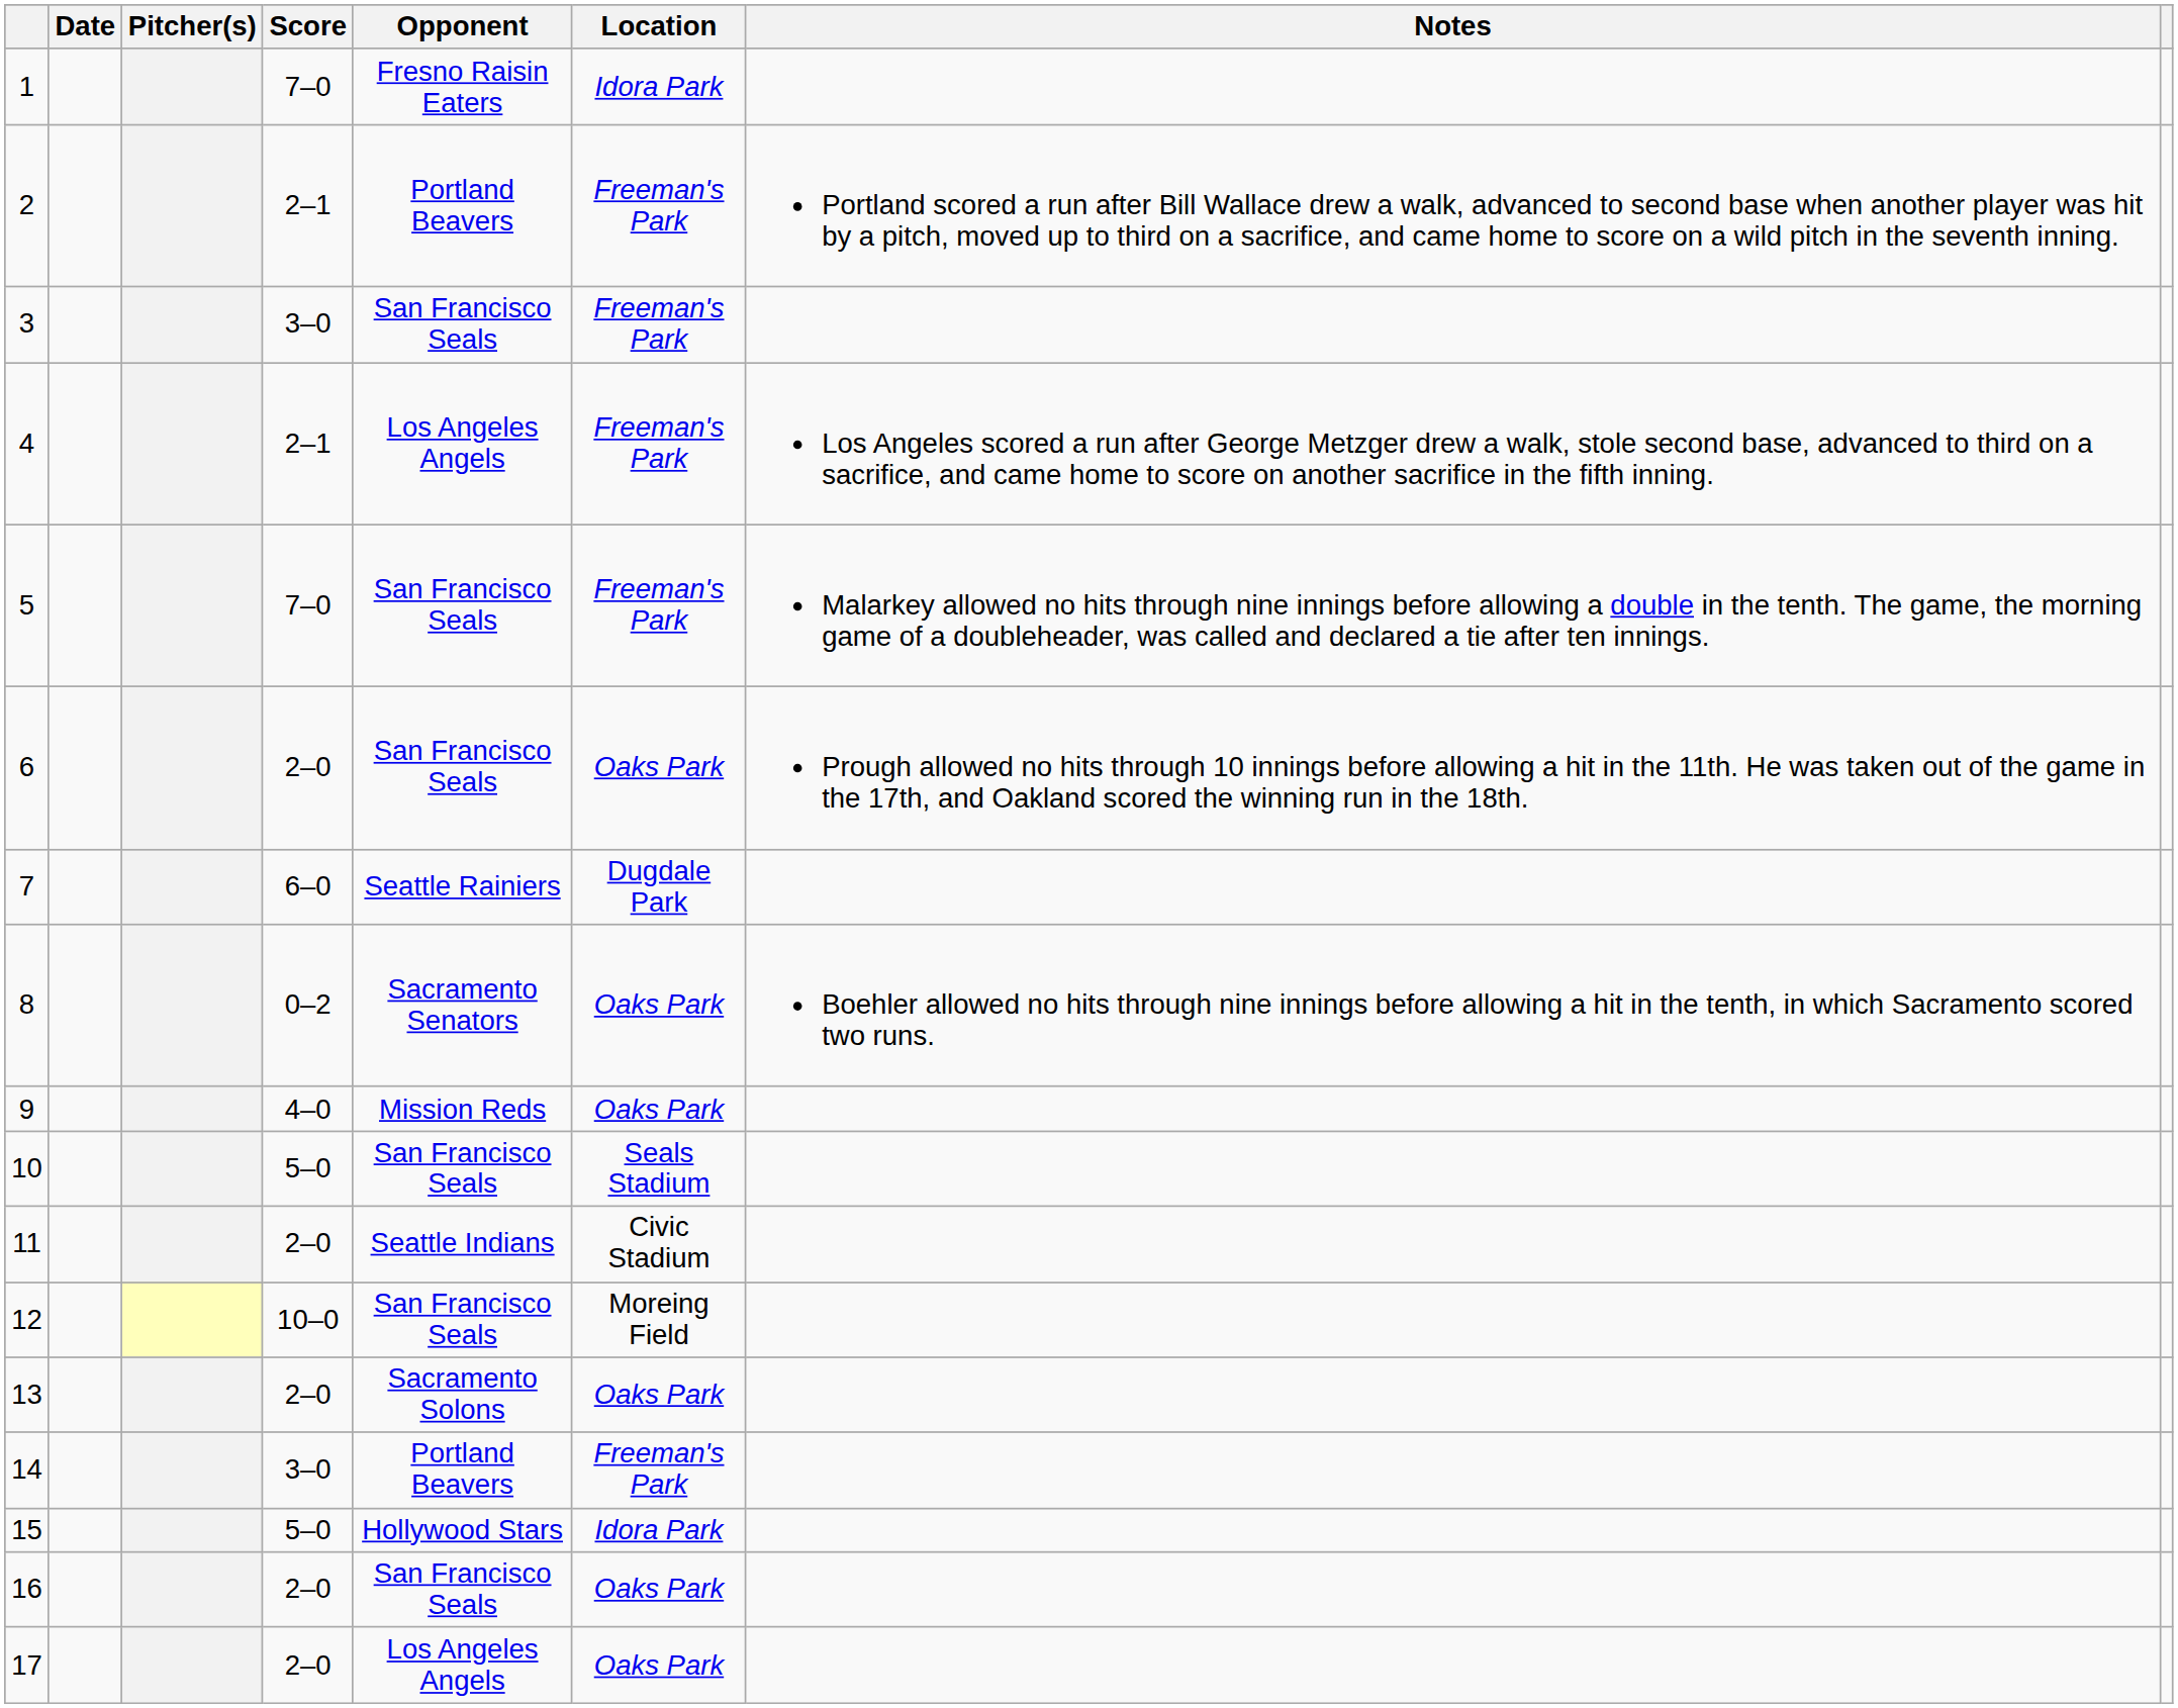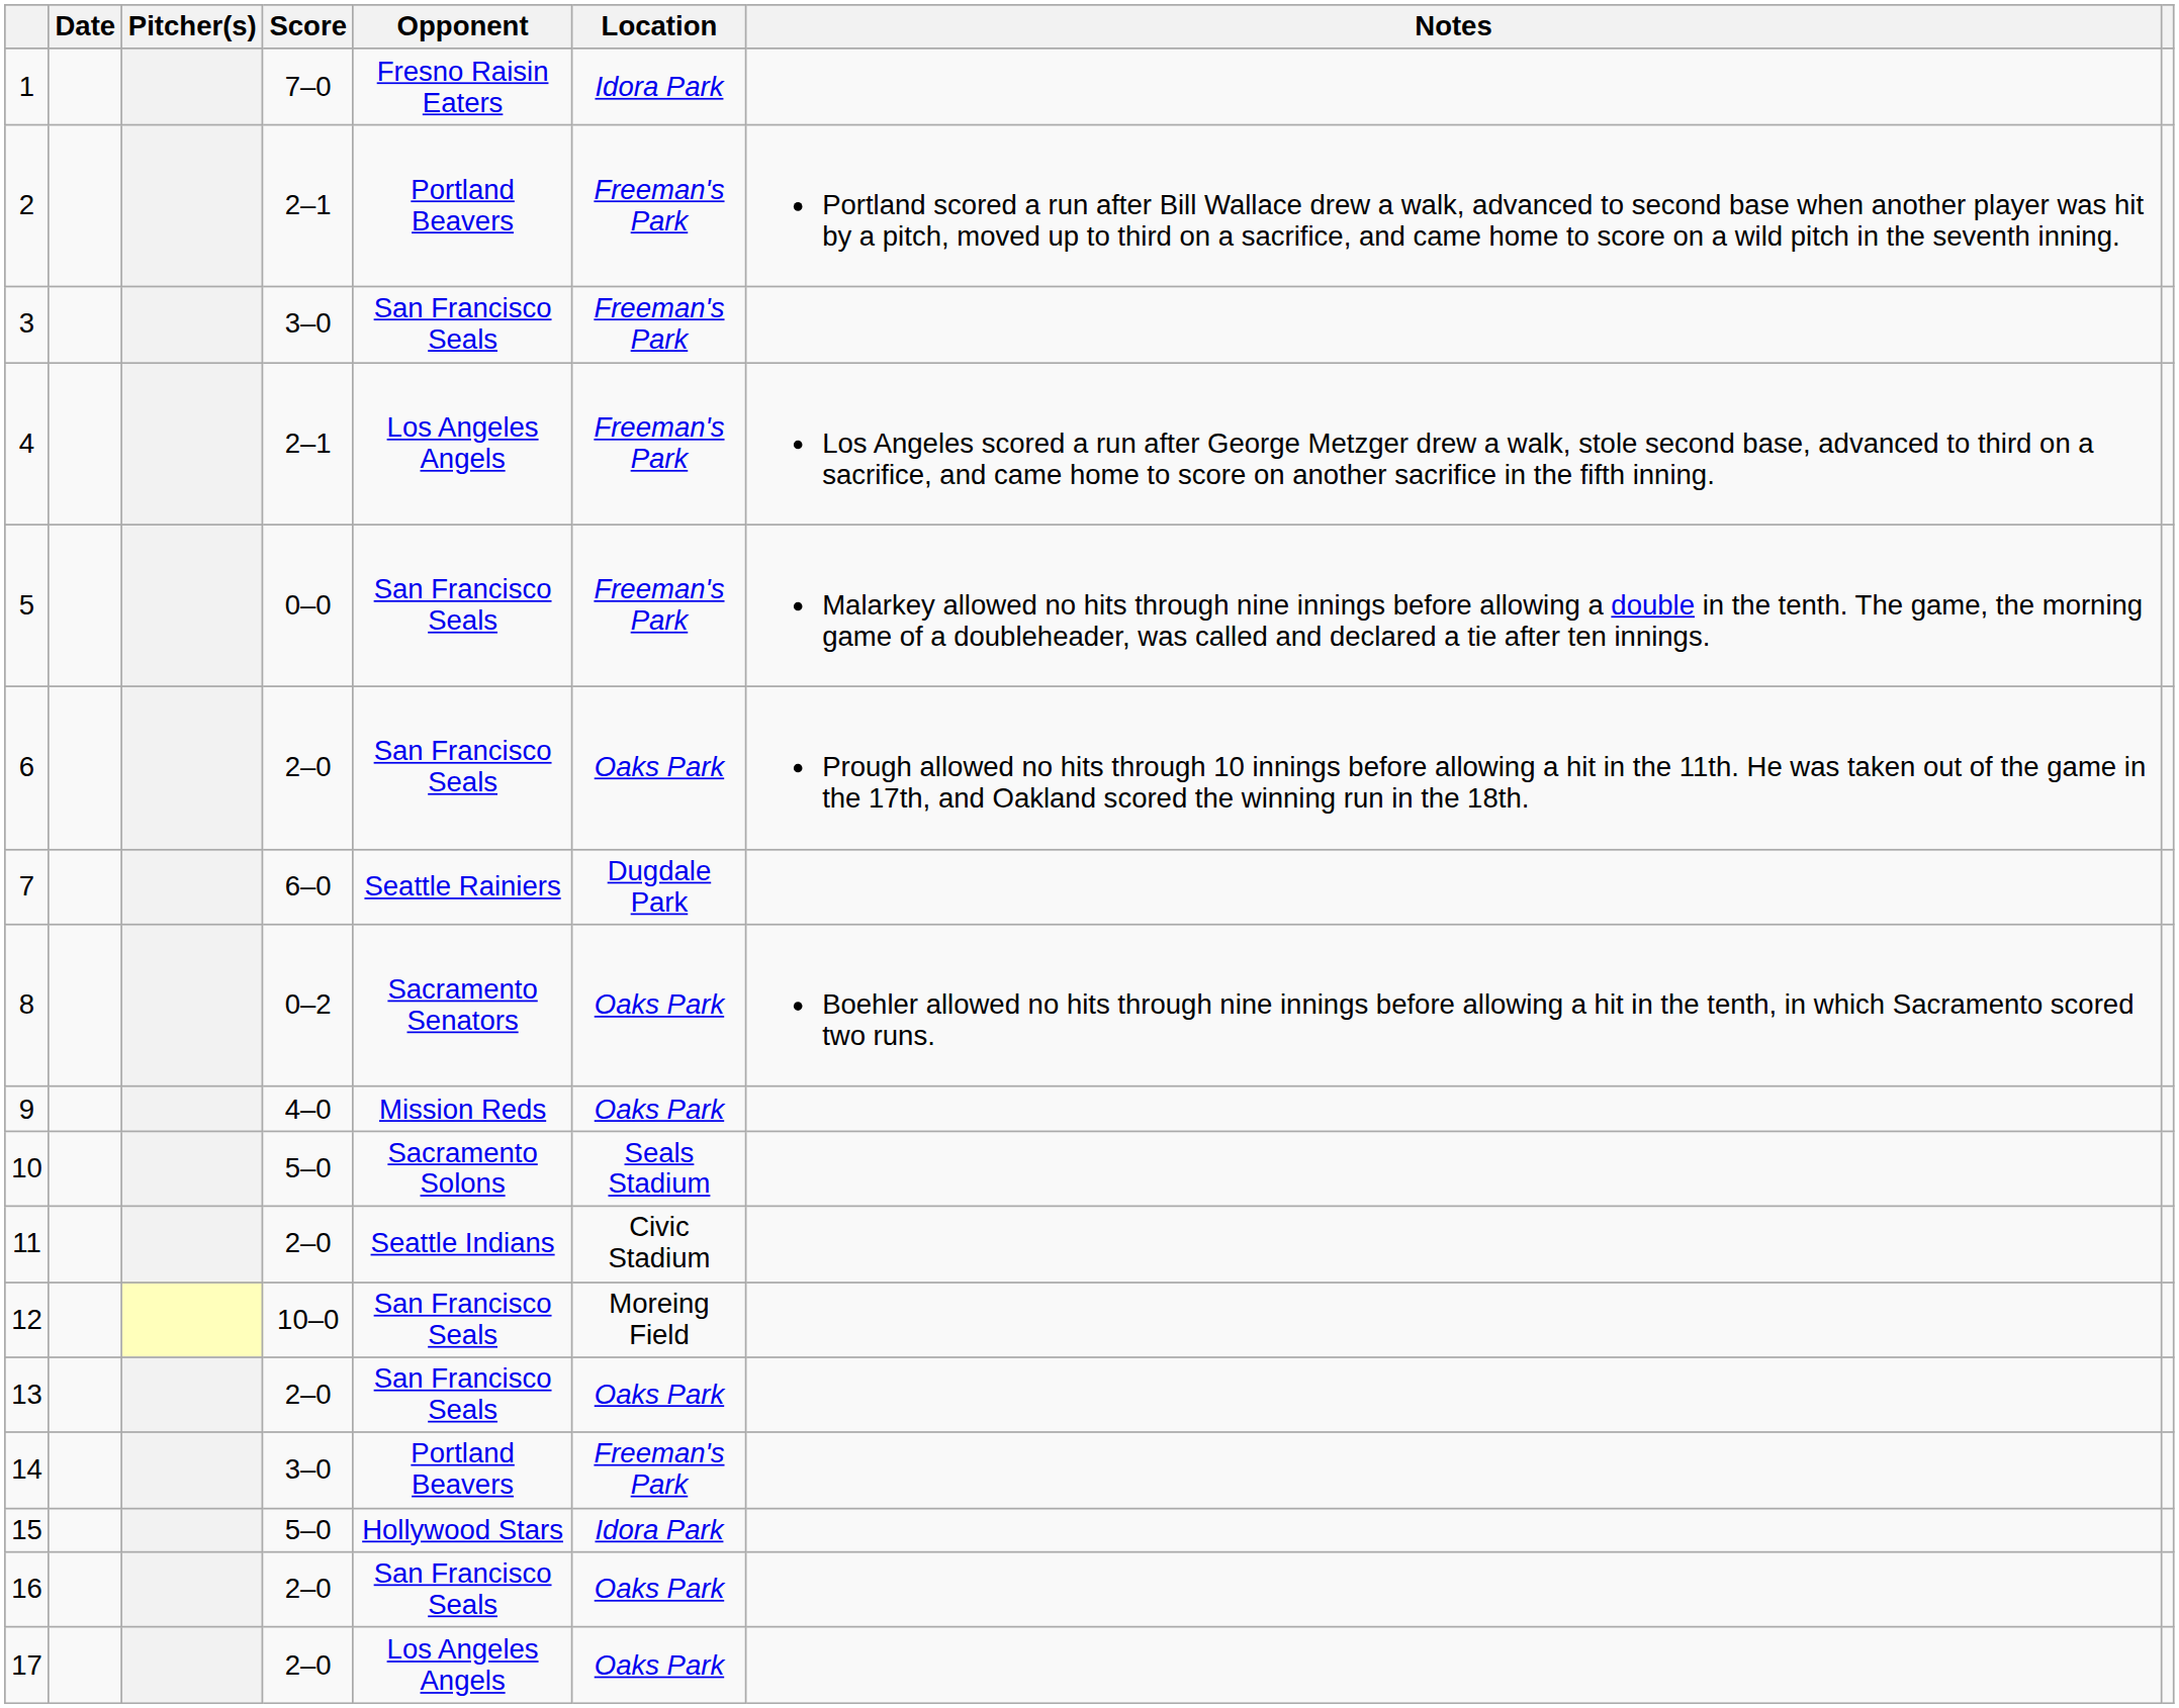5 | Score: 7–0 -> 0–0
10 | Opponent: San Francisco Seals -> Sacramento Solons
13 | Opponent: Sacramento Solons -> San Francisco Seals
